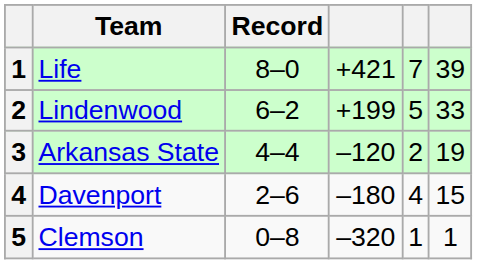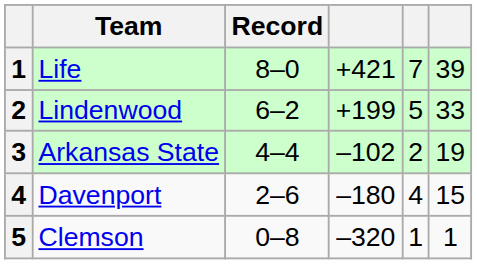Arkansas State | column 4: –120 -> –102
